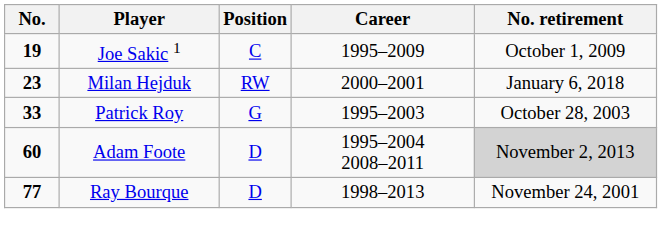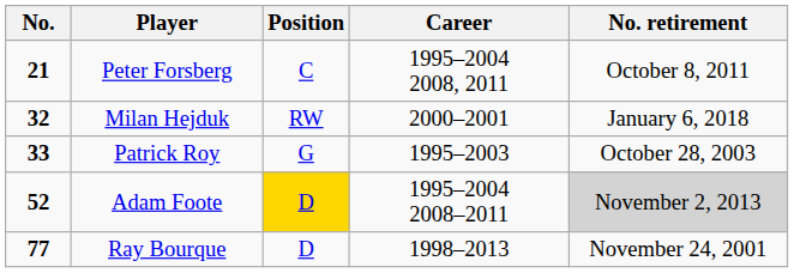- row: 19 | Joe Sakic 1 | C | 1995–2009 | October 1, 2009
+ row: 21 | Peter Forsberg | C | 1995–2004 2008, 2011 | October 8, 2011
Milan Hejduk | No.: 23 -> 32
Adam Foote | No.: 60 -> 52
Adam Foote | Position: no background -> gold background
